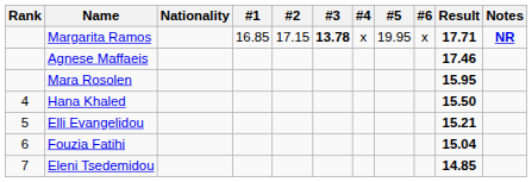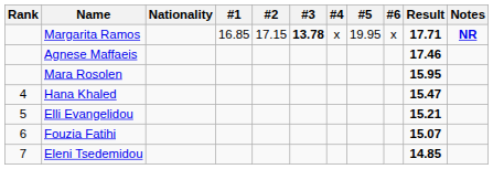Hana Khaled | Result: 15.50 -> 15.47
Fouzia Fatihi | Result: 15.04 -> 15.07
